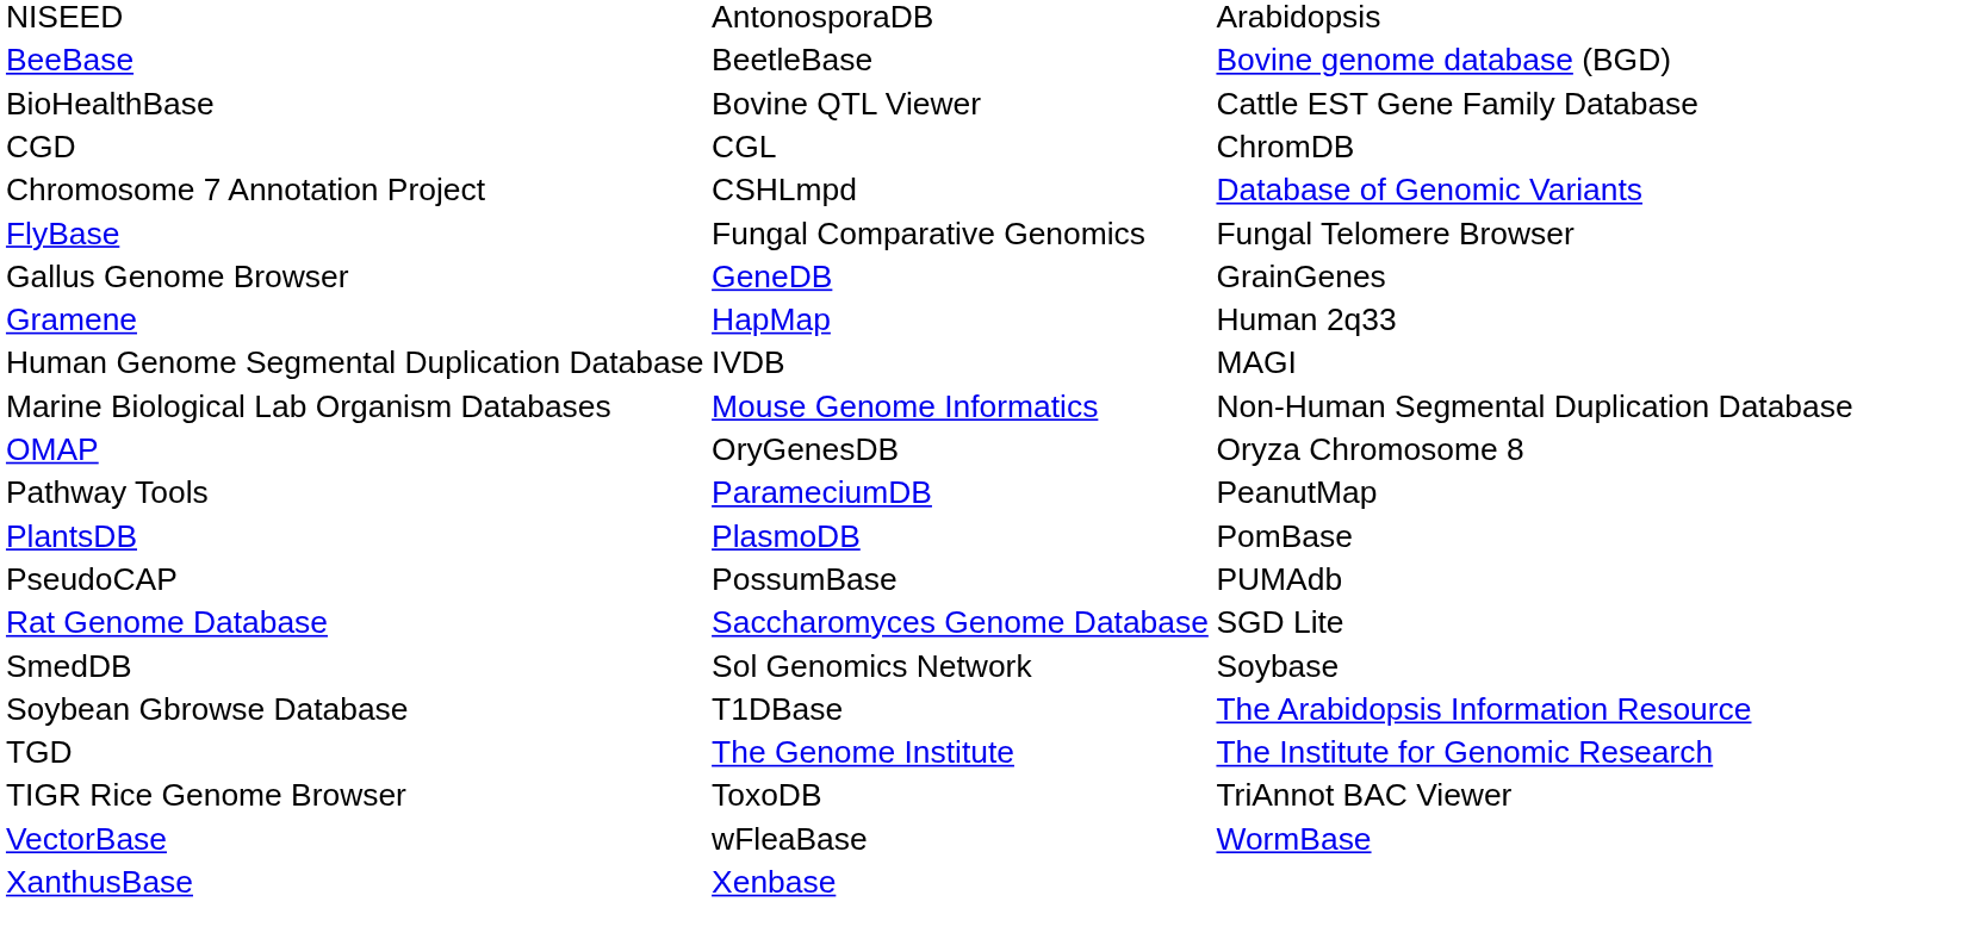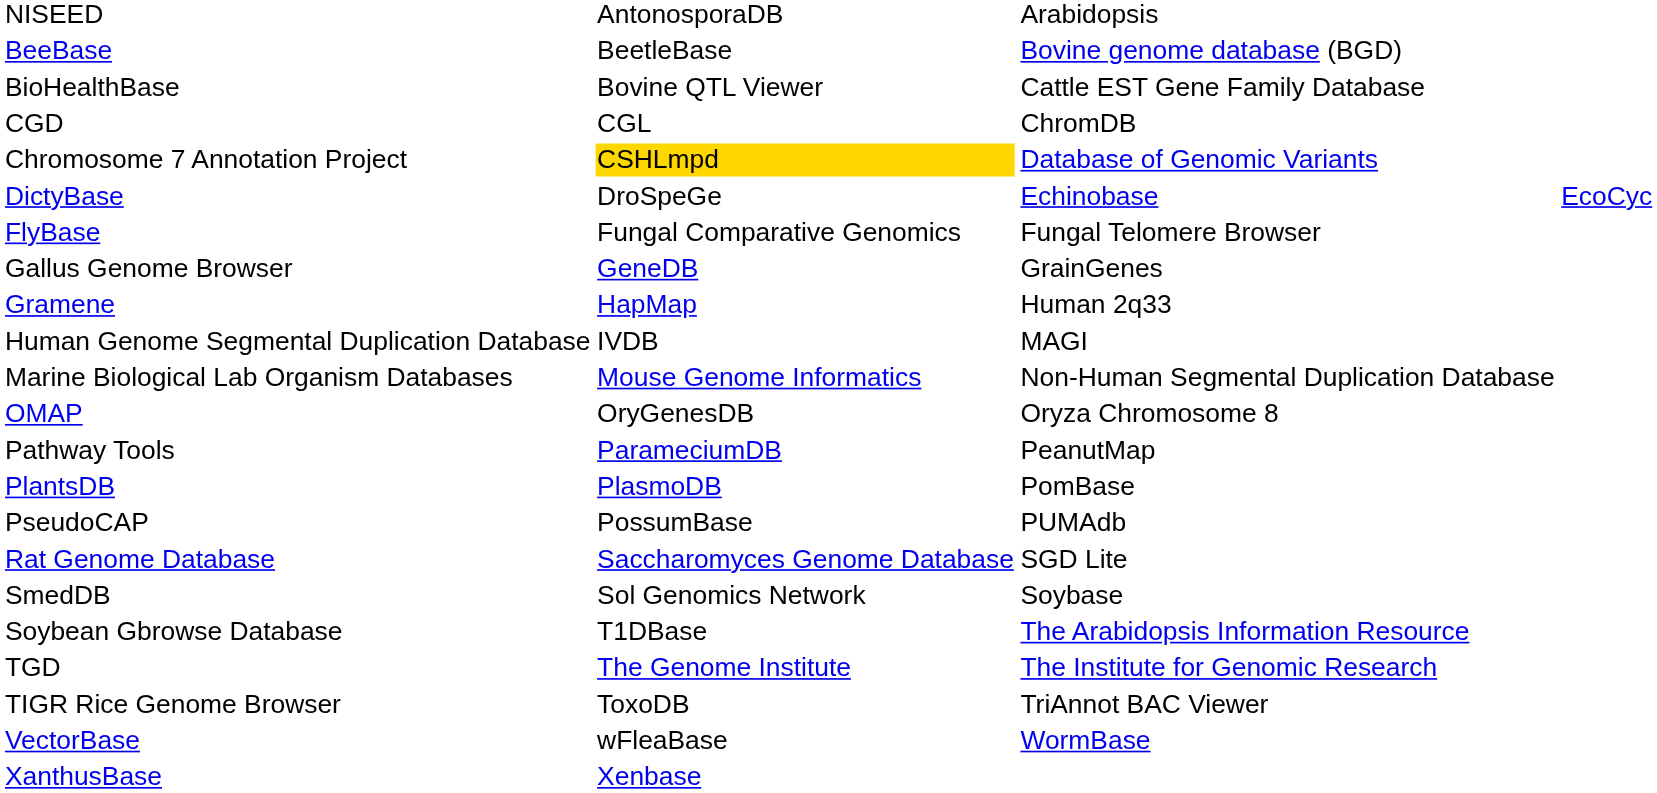Chromosome 7 Annotation Project | column 2: no background -> gold background
+ row: DictyBase | DroSpeGe | Echinobase | EcoCyc
